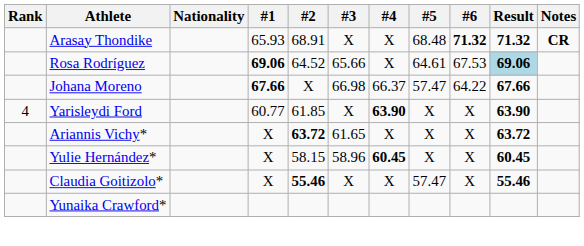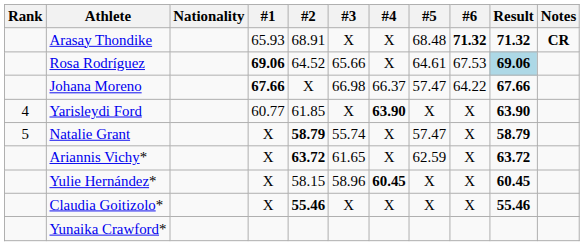+ row: 5 | Natalie Grant | X | 58.79 | 55.74 | X | 57.47 | X | 58.79
Ariannis Vichy* | #5: X -> 62.59
Claudia Goitizolo* | #5: 57.47 -> X
